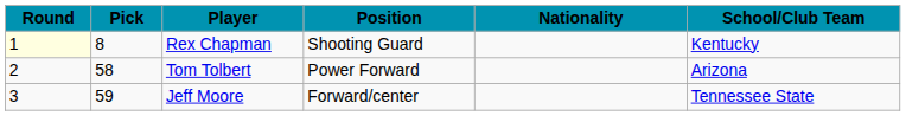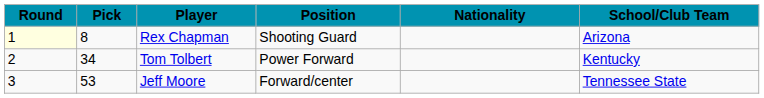Rex Chapman | School/Club Team: Kentucky -> Arizona
Tom Tolbert | Pick: 58 -> 34
Tom Tolbert | School/Club Team: Arizona -> Kentucky
Jeff Moore | Pick: 59 -> 53
